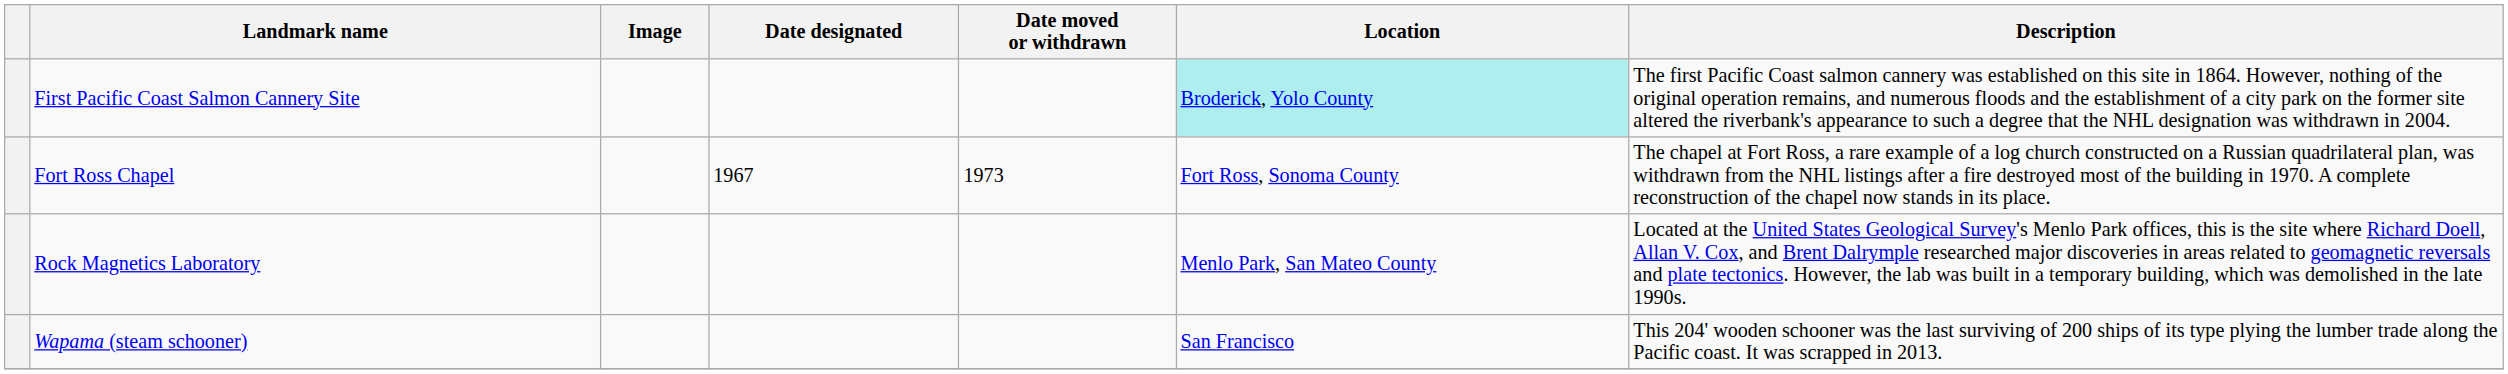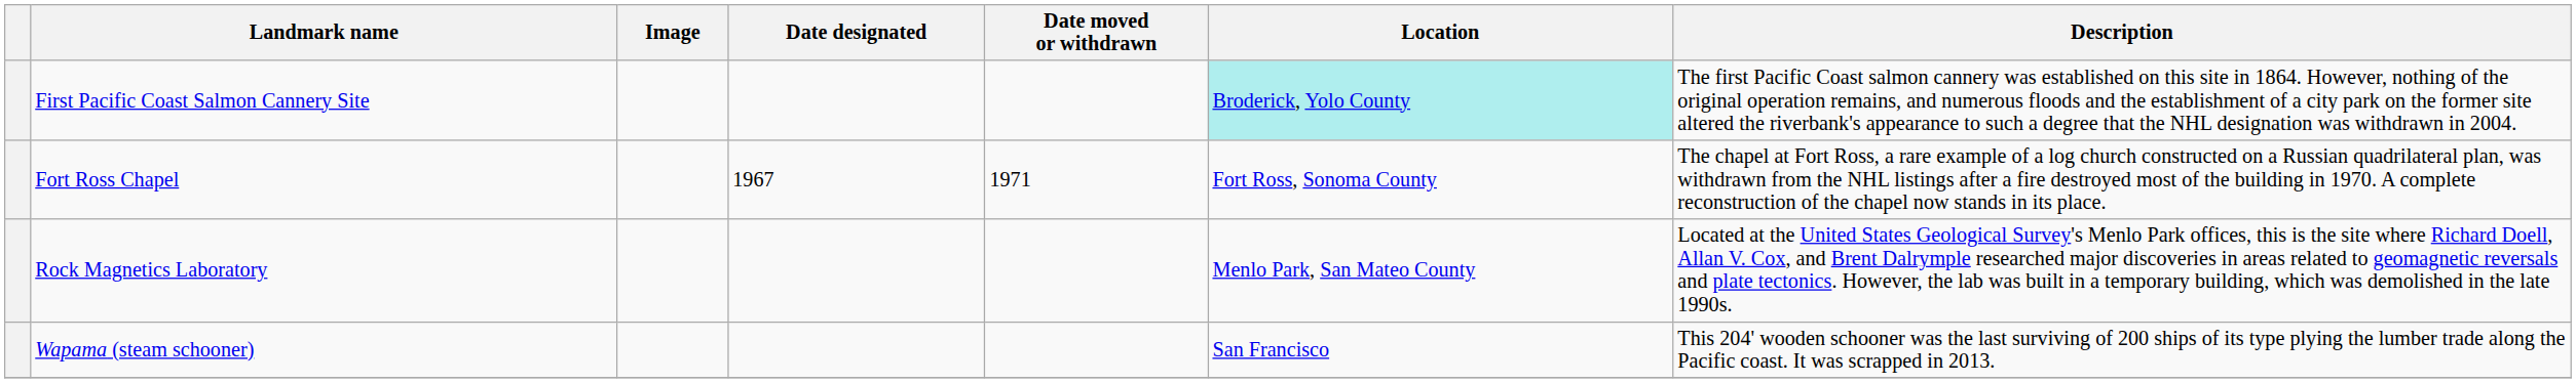Fort Ross Chapel | Date moved or withdrawn: 1973 -> 1971
